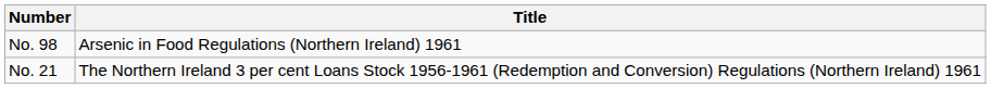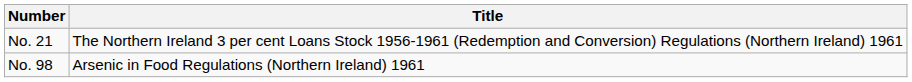rows swapped: No. 21 <-> No. 98
